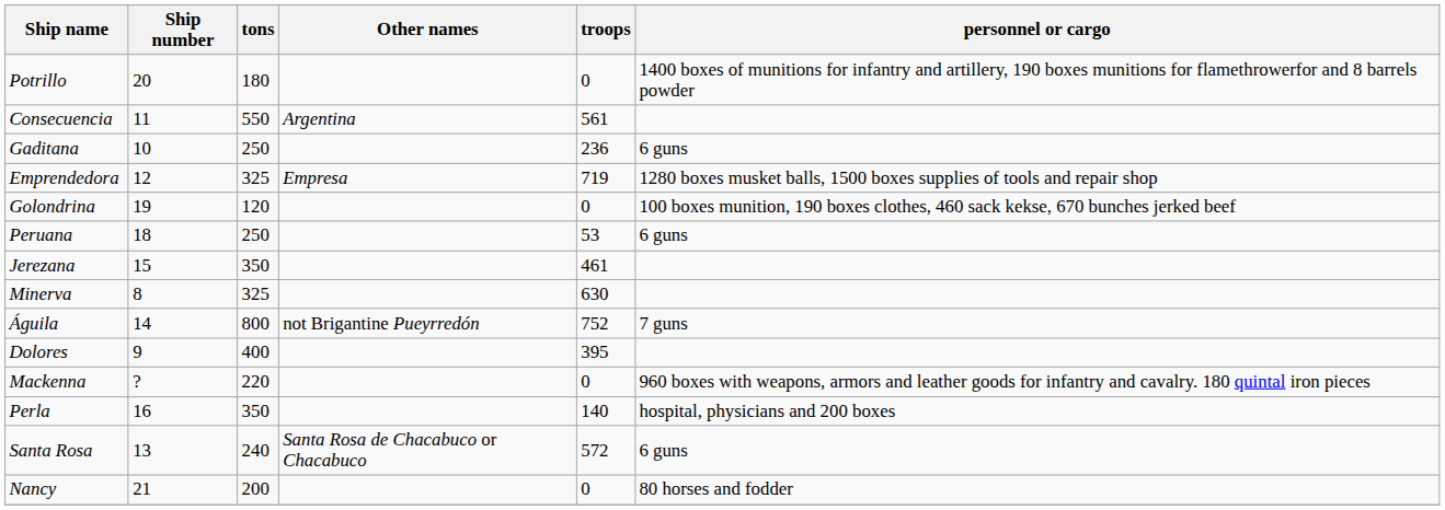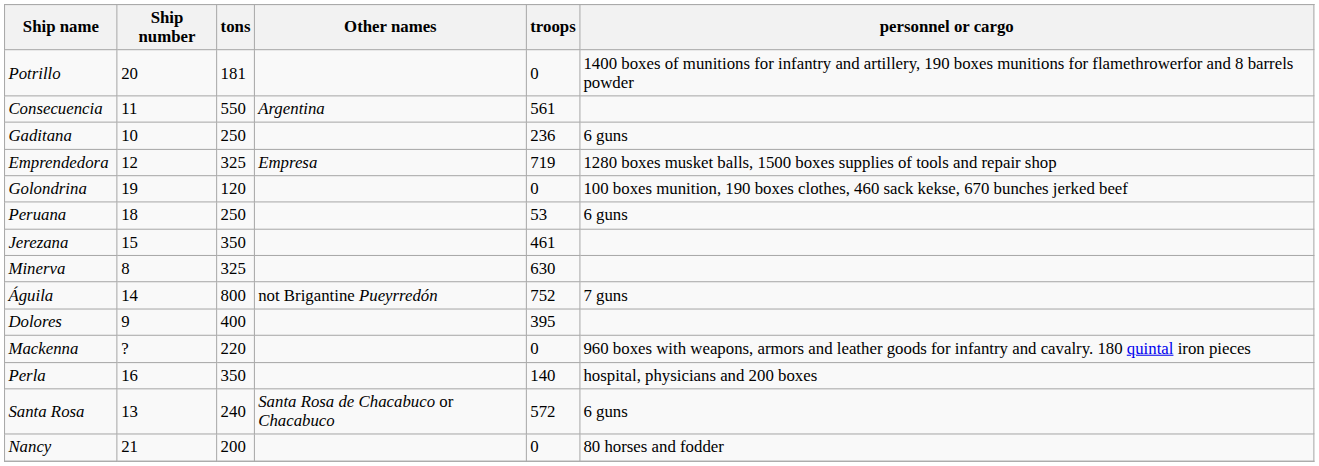Potrillo | tons: 180 -> 181
